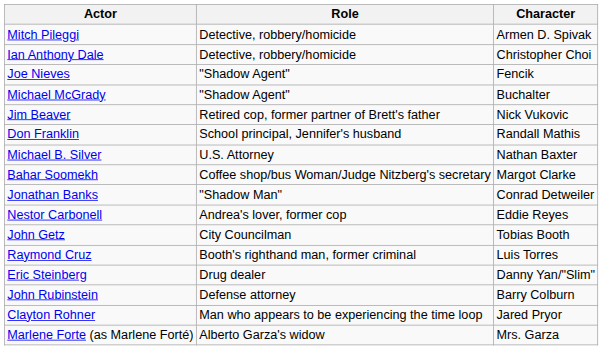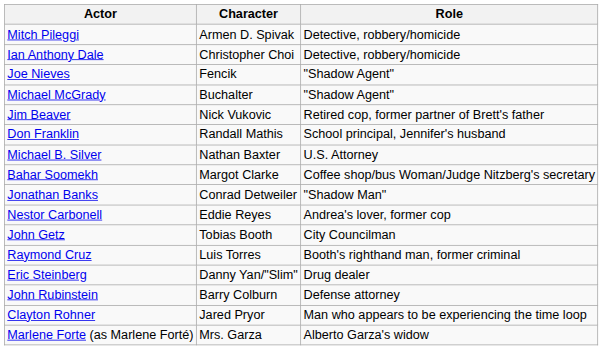columns swapped: Character <-> Role
